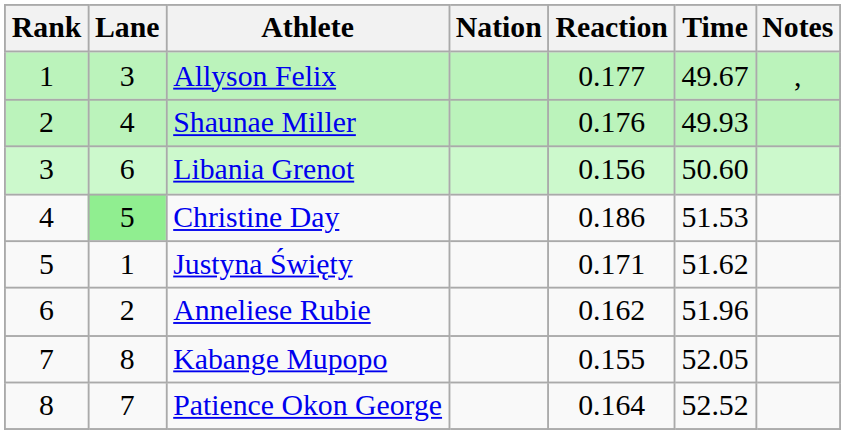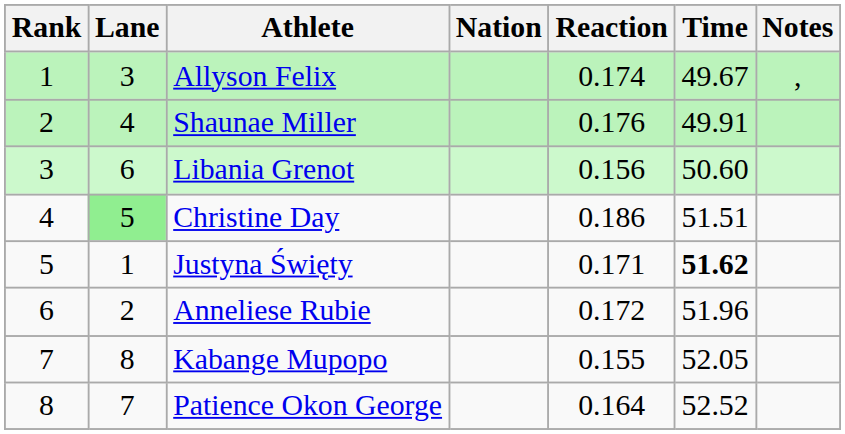Allyson Felix | Reaction: 0.177 -> 0.174
Shaunae Miller | Time: 49.93 -> 49.91
Christine Day | Time: 51.53 -> 51.51
Justyna Święty | Time: normal -> bold
Anneliese Rubie | Reaction: 0.162 -> 0.172
